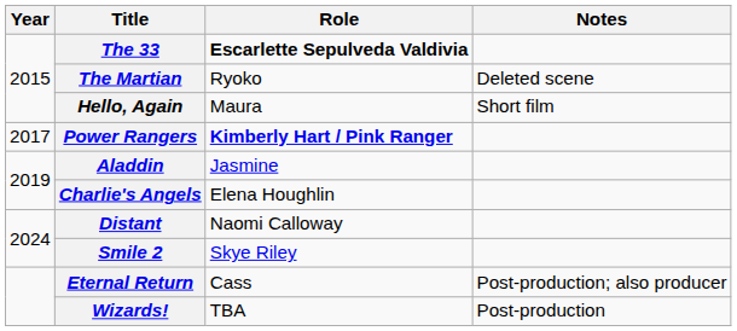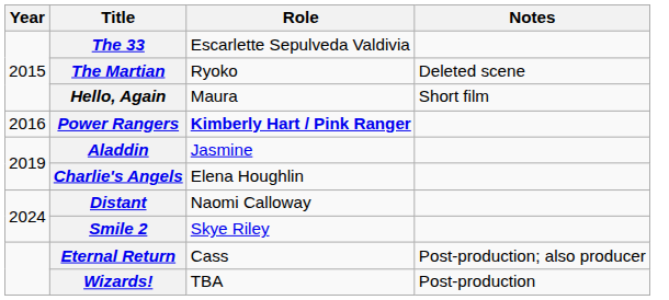The 33 | Role: bold -> normal
Power Rangers | Year: 2017 -> 2016
